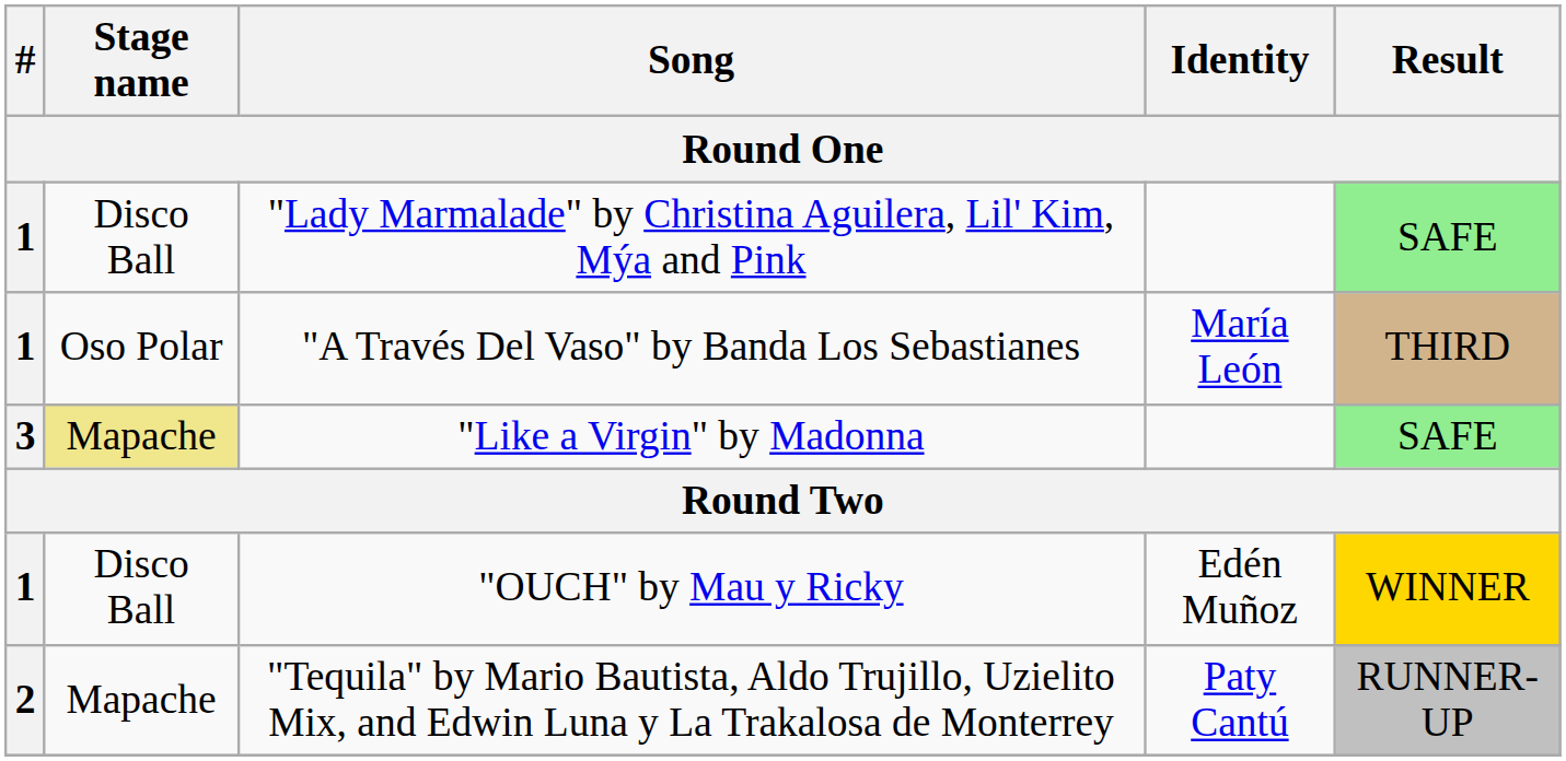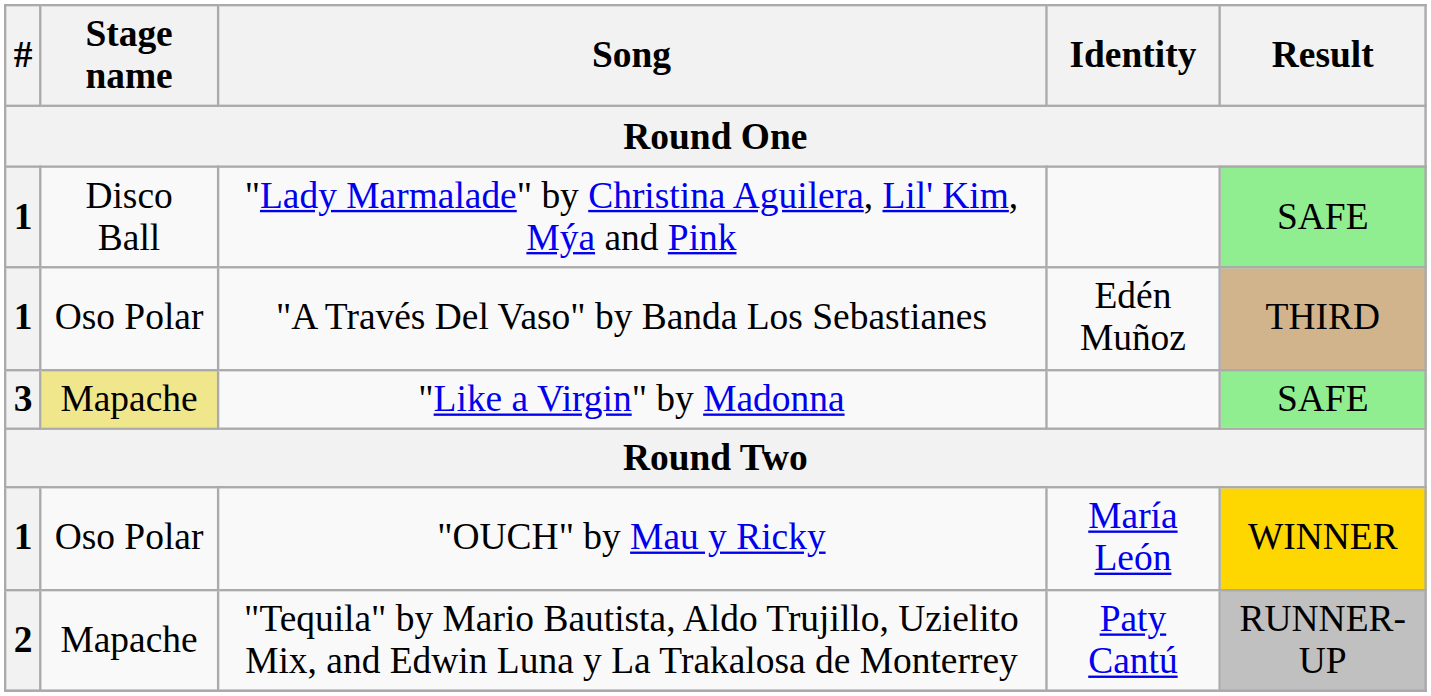"A Través Del Vaso" by Banda Los Sebastianes | Identity: María León -> Edén Muñoz
"OUCH" by Mau y Ricky | Stage name: Disco Ball -> Oso Polar
"OUCH" by Mau y Ricky | Identity: Edén Muñoz -> María León
